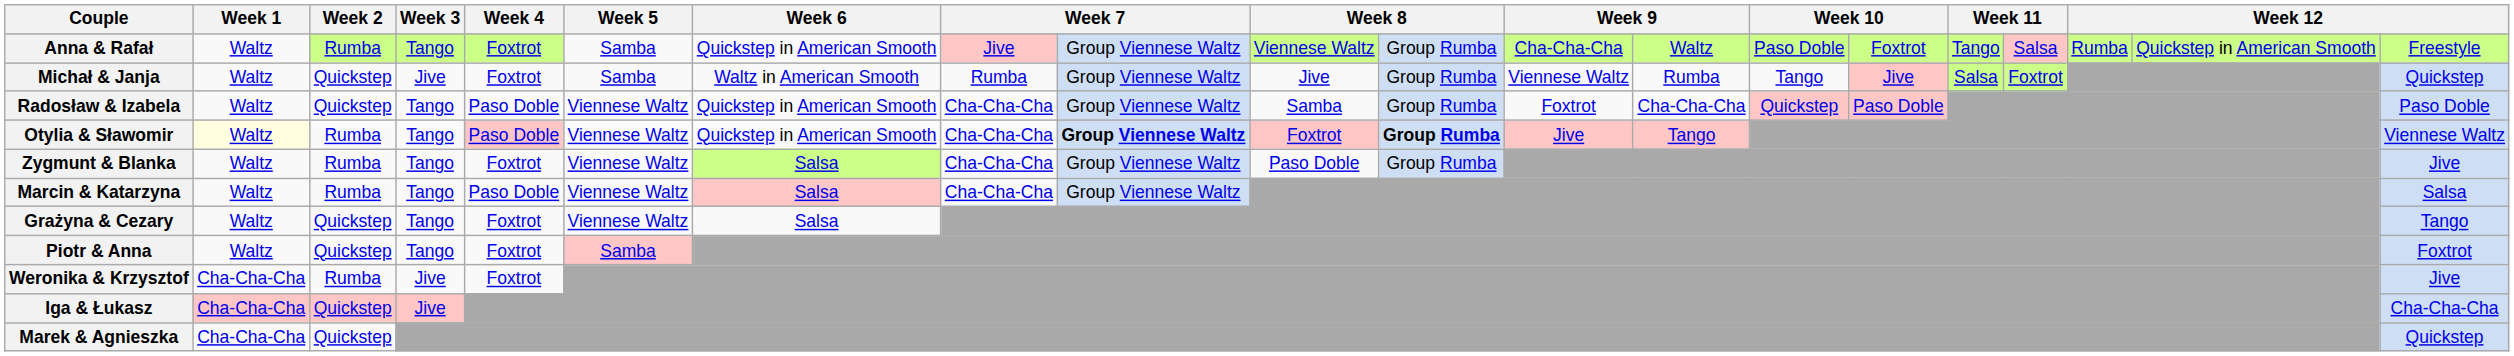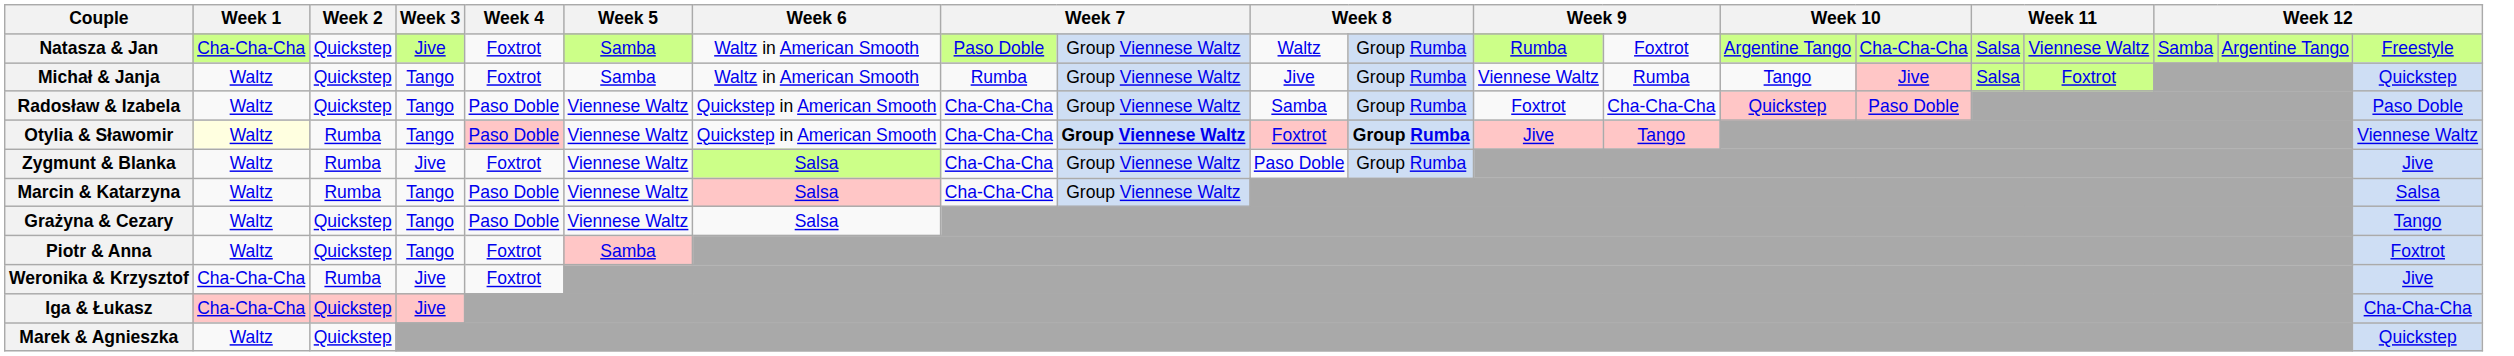- row: Anna & Rafał | Waltz | Rumba | Tango | Foxtrot | Samba | Quickstep in American Smooth | Jive | Group Viennese Waltz | Viennese Waltz | Group Rumba | Cha-Cha-Cha | Waltz | Paso Doble | Foxtrot | Tango | Salsa | Rumba | Quickstep in American Smooth | Freestyle
+ row: Natasza & Jan | Cha-Cha-Cha | Quickstep | Jive | Foxtrot | Samba | Waltz in American Smooth | Paso Doble | Group Viennese Waltz | Waltz | Group Rumba | Rumba | Foxtrot | Argentine Tango | Cha-Cha-Cha | Salsa | Viennese Waltz | Samba | Argentine Tango | Freestyle
Michał & Janja | Week 3: Jive -> Tango
Zygmunt & Blanka | Week 3: Tango -> Jive
Grażyna & Cezary | Week 4: Foxtrot -> Paso Doble
Marek & Agnieszka | Week 1: Cha-Cha-Cha -> Waltz
